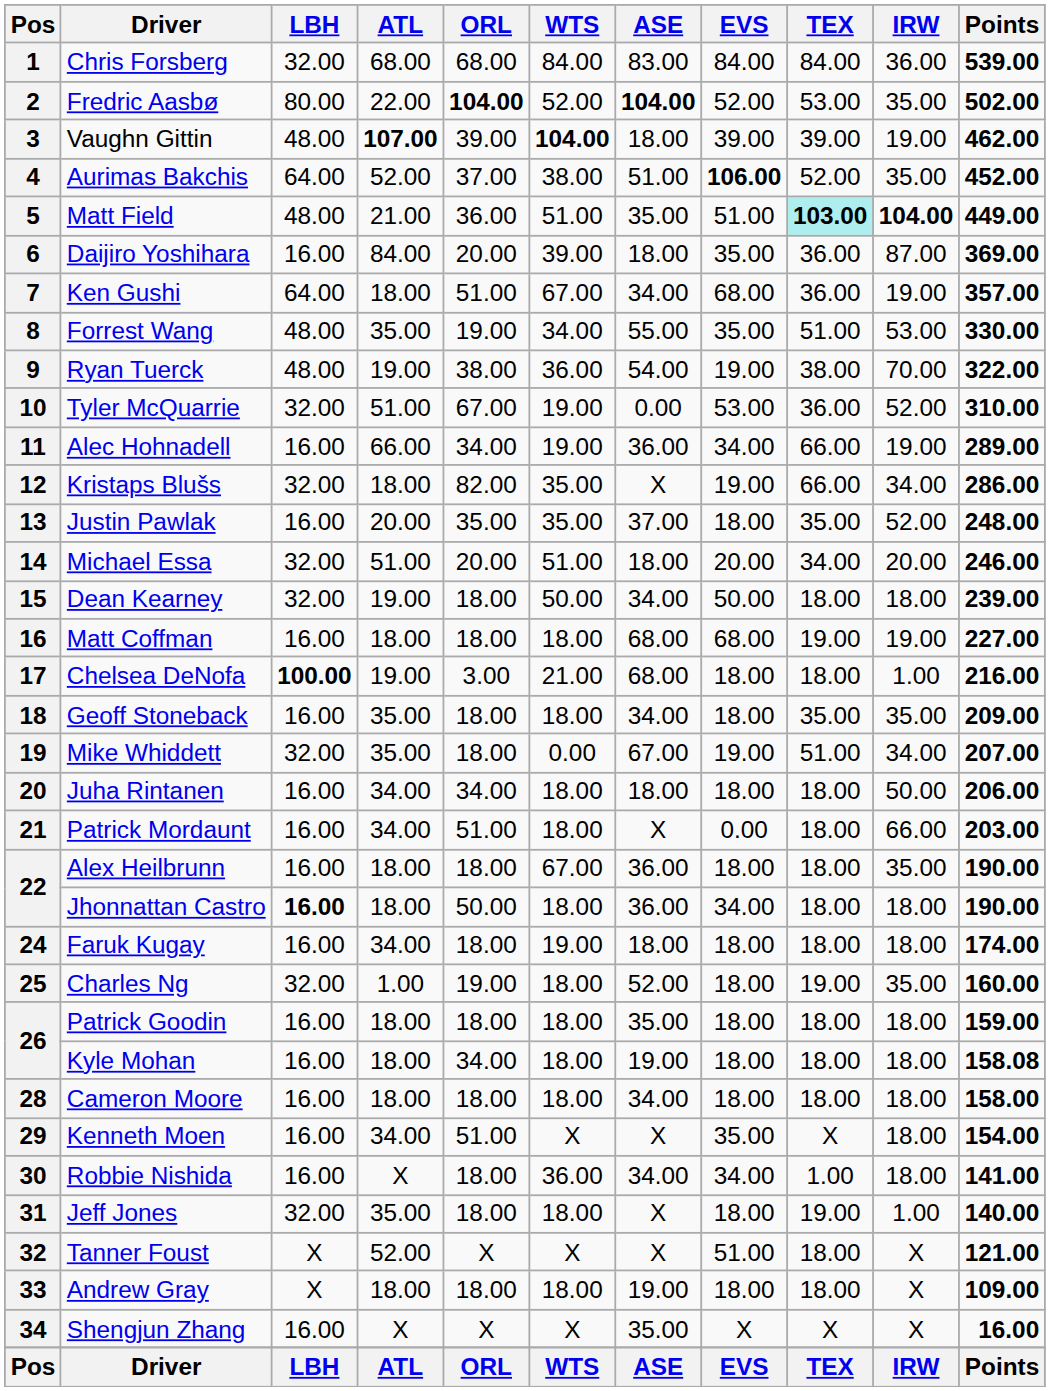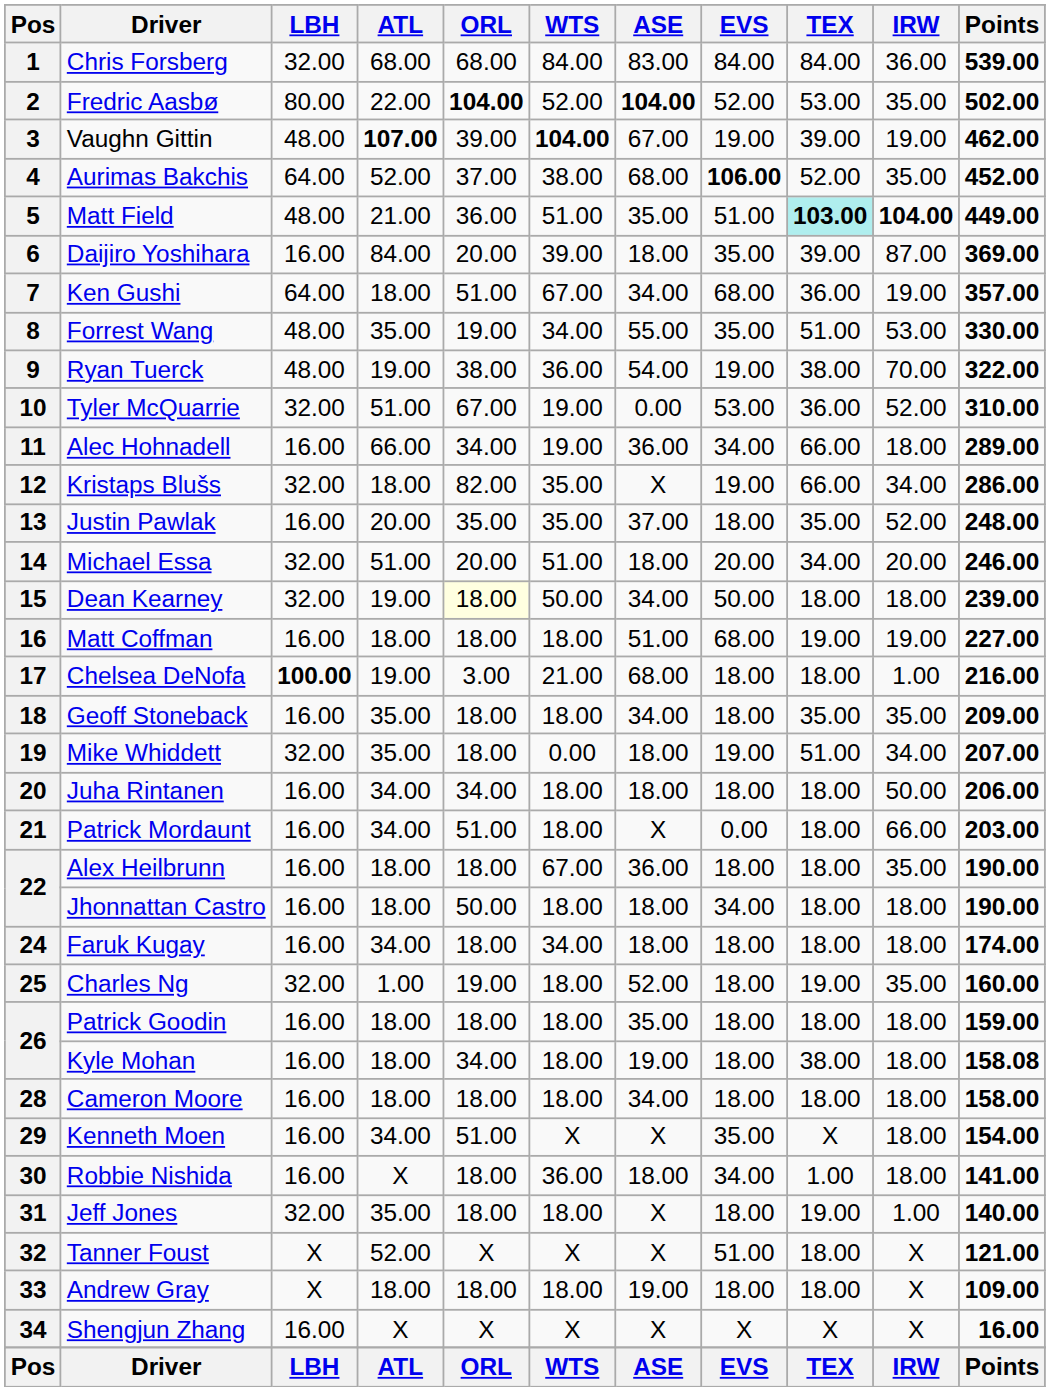3 | ASE: 18.00 -> 67.00
3 | EVS: 39.00 -> 19.00
4 | ASE: 51.00 -> 68.00
6 | TEX: 36.00 -> 39.00
11 | IRW: 19.00 -> 18.00
15 | ORL: no background -> lightyellow background
16 | ASE: 68.00 -> 51.00
19 | ASE: 67.00 -> 18.00
22 / Jhonnattan Castro | LBH: bold -> normal
22 / Jhonnattan Castro | ASE: 36.00 -> 18.00
24 | WTS: 19.00 -> 34.00
26 / Kyle Mohan | TEX: 18.00 -> 38.00
30 | ASE: 34.00 -> 18.00
34 | ASE: 35.00 -> X
